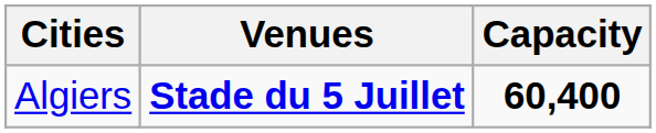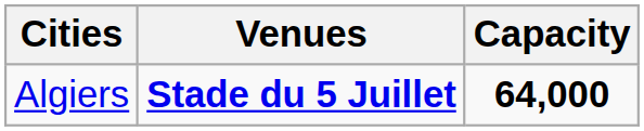Algiers | Capacity: 60,400 -> 64,000
